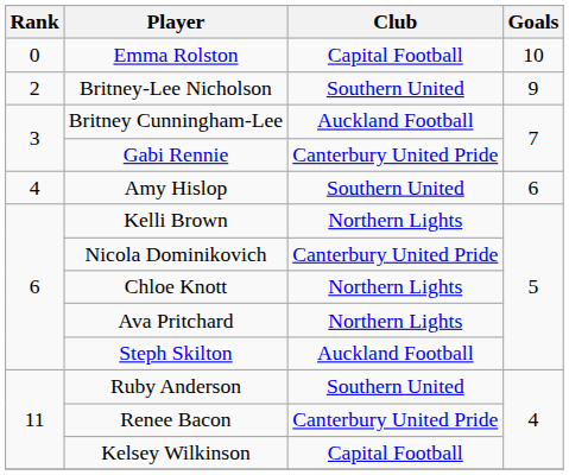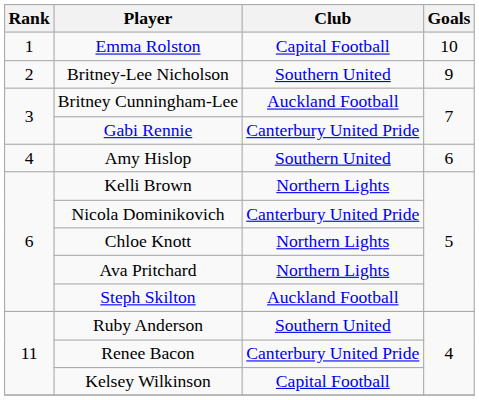Emma Rolston | Rank: 0 -> 1
